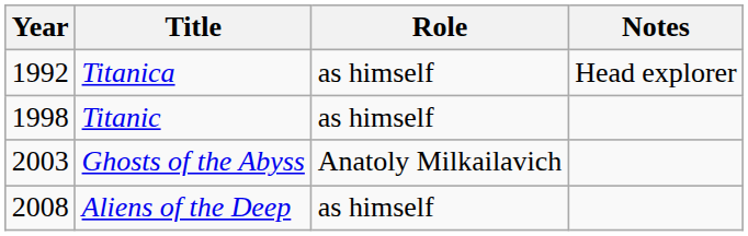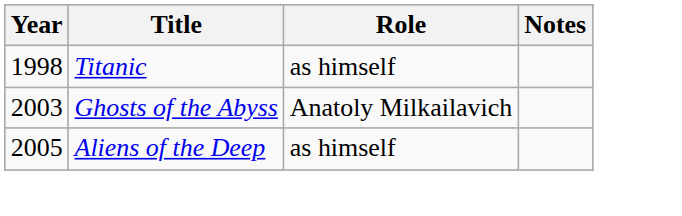- row: 1992 | Titanica | as himself | Head explorer
Aliens of the Deep | Year: 2008 -> 2005
